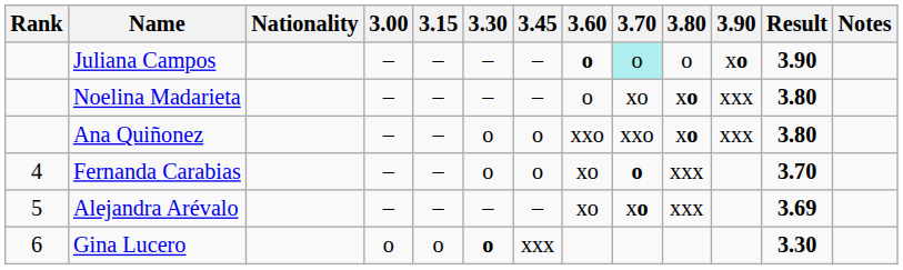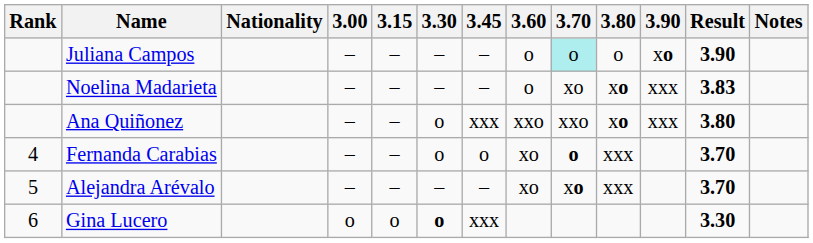Juliana Campos | 3.60: bold -> normal
Noelina Madarieta | Result: 3.80 -> 3.83
Ana Quiñonez | 3.45: o -> xxx
Alejandra Arévalo | Result: 3.69 -> 3.70
